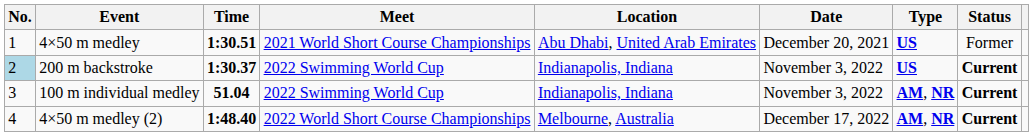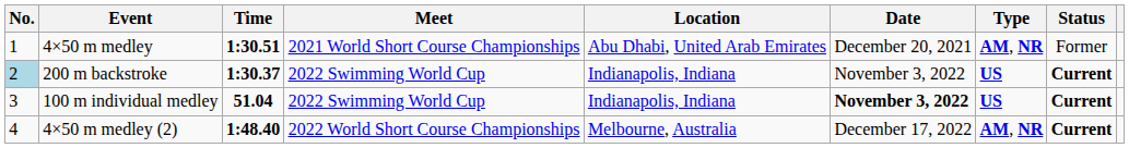4×50 m medley | Type: US -> AM, NR
100 m individual medley | Date: normal -> bold
100 m individual medley | Type: AM, NR -> US
